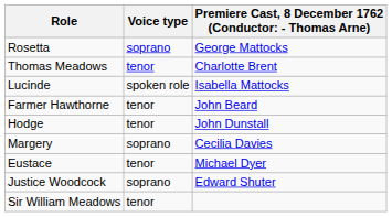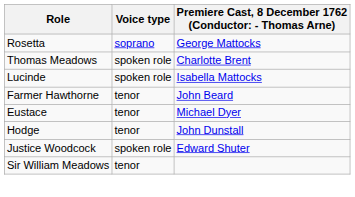Thomas Meadows | Voice type: tenor -> spoken role
rows swapped: Eustace <-> Hodge
- row: Margery | soprano | Cecilia Davies
Justice Woodcock | Voice type: soprano -> spoken role
